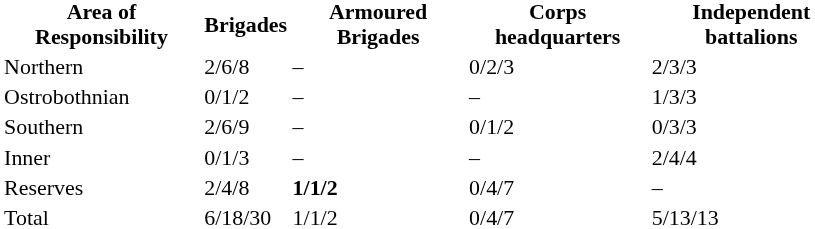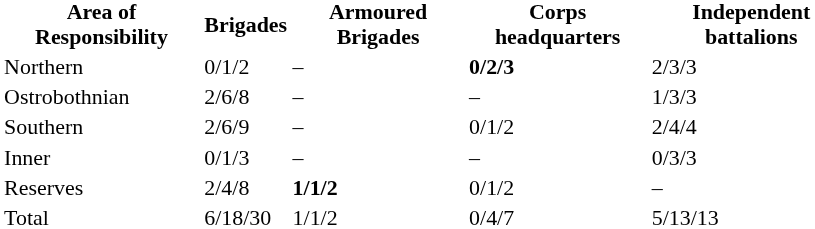Northern | Brigades: 2/6/8 -> 0/1/2
Northern | Corps headquarters: normal -> bold
Ostrobothnian | Brigades: 0/1/2 -> 2/6/8
Southern | Independent battalions: 0/3/3 -> 2/4/4
Inner | Independent battalions: 2/4/4 -> 0/3/3
Reserves | Corps headquarters: 0/4/7 -> 0/1/2
